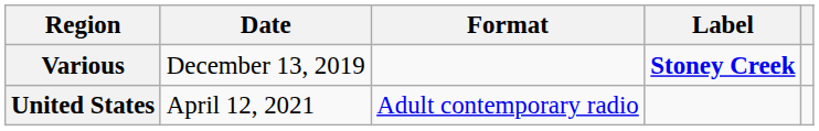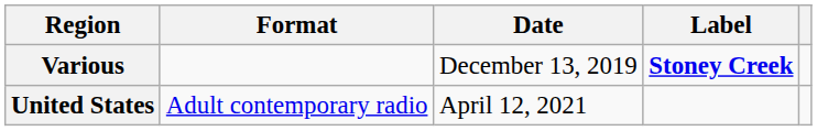columns swapped: Date <-> Format
